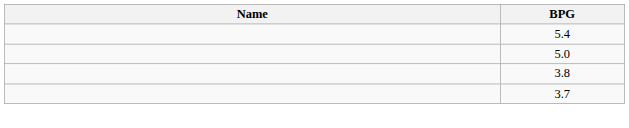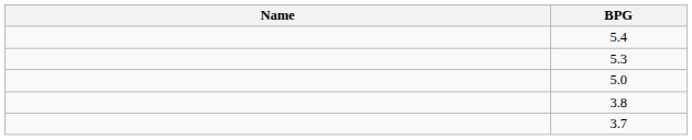+ row: 5.3
